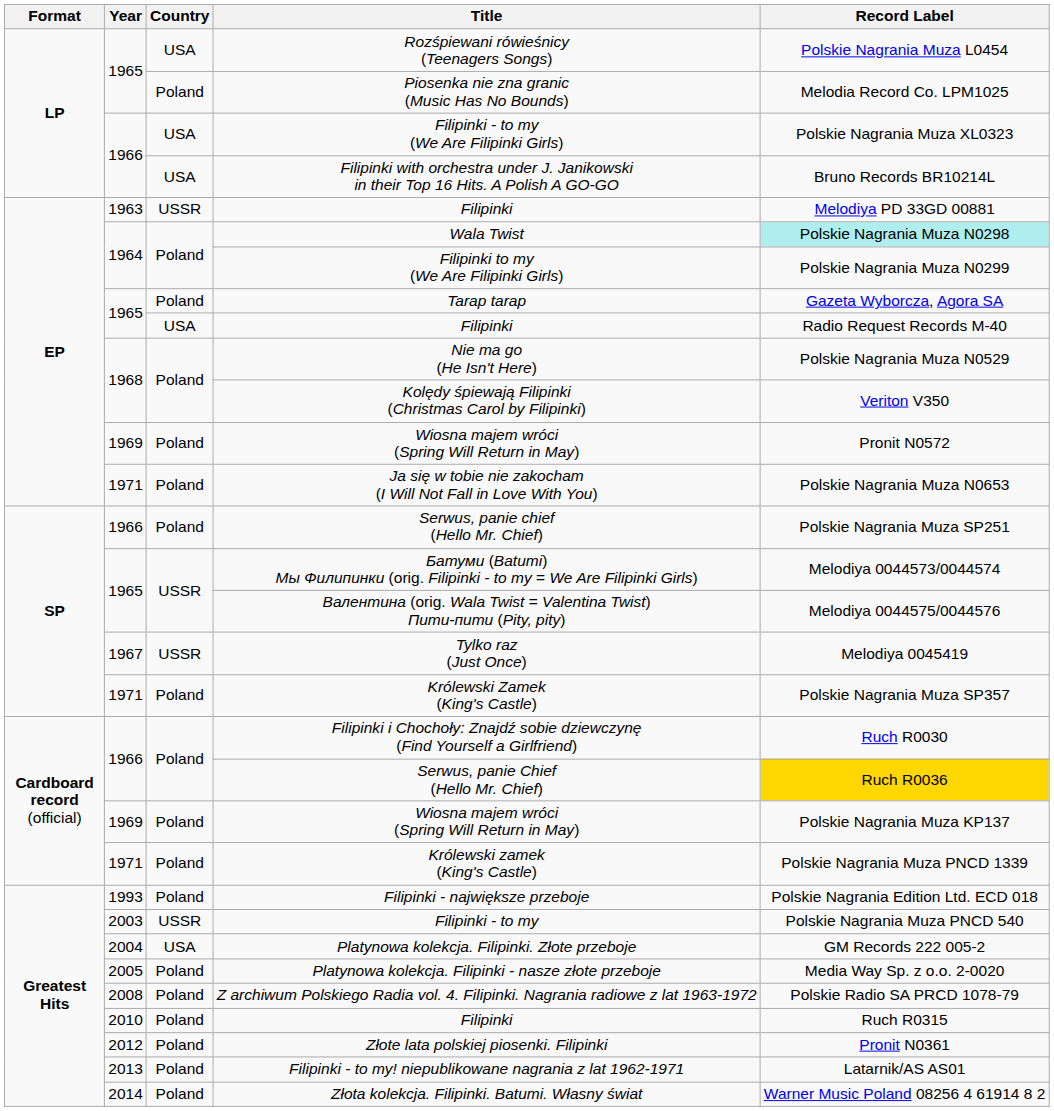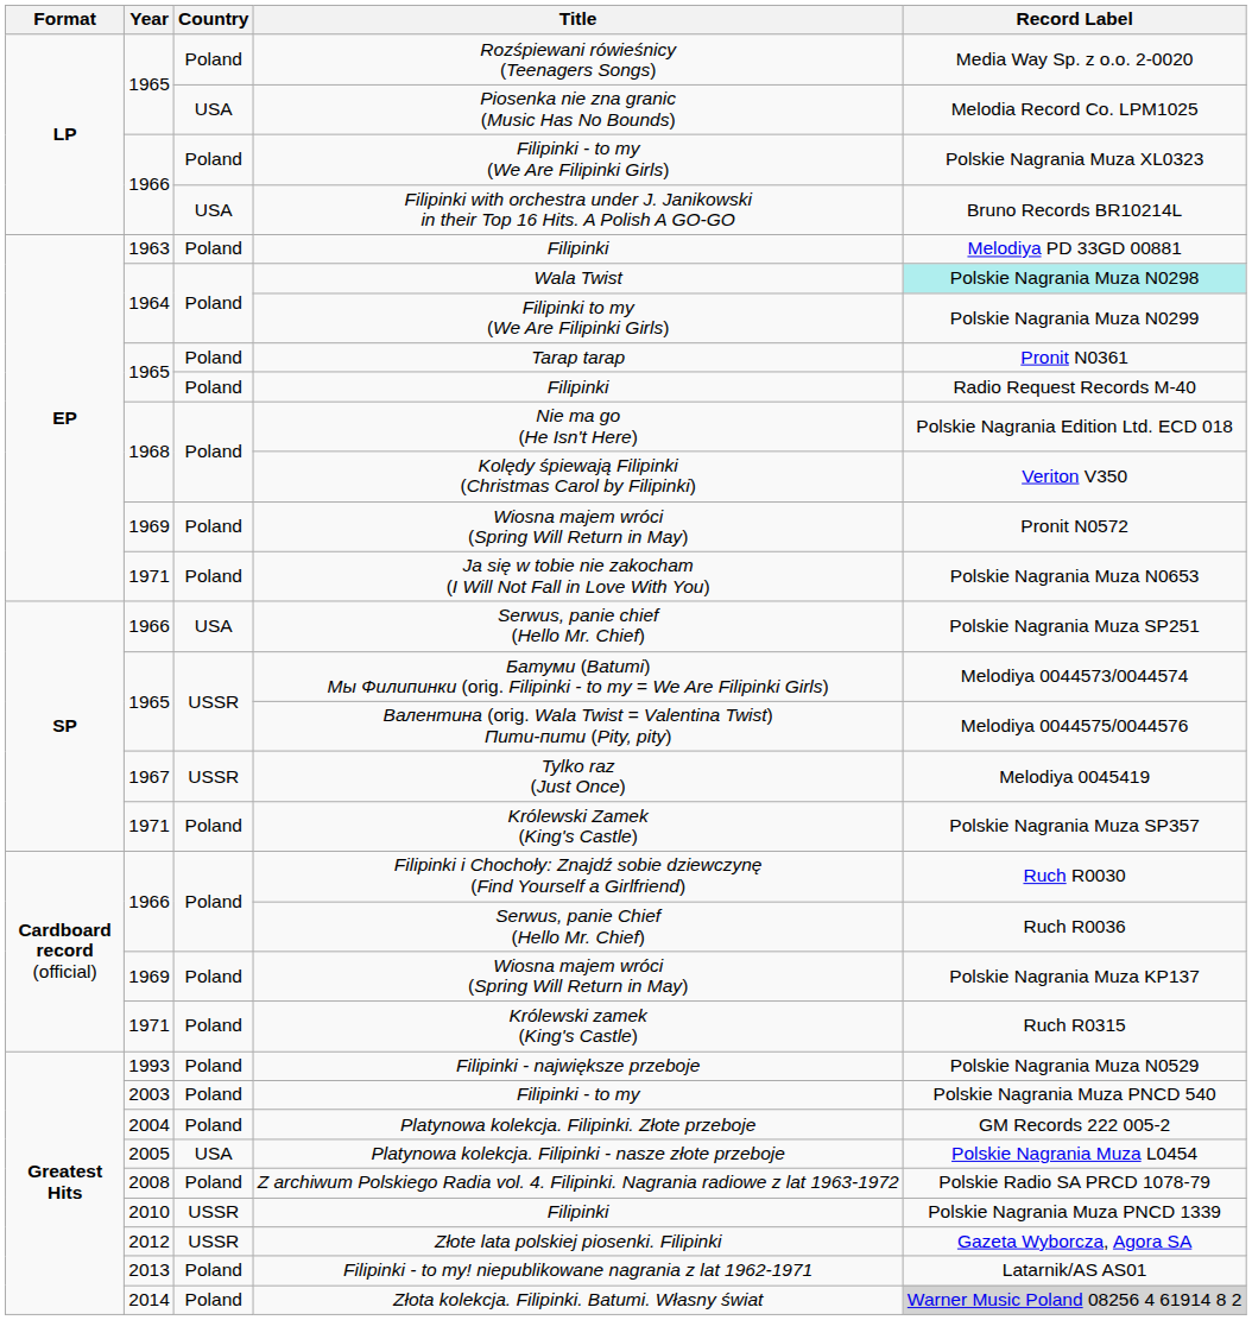Rozśpiewani rówieśnicy (Teenagers Songs) | Country: USA -> Poland
Rozśpiewani rówieśnicy (Teenagers Songs) | Record Label: Polskie Nagrania Muza L0454 -> Media Way Sp. z o.o. 2-0020
Piosenka nie zna granic (Music Has No Bounds) | Country: Poland -> USA
Filipinki - to my (We Are Filipinki Girls) | Country: USA -> Poland
1963 / Filipinki | Country: USSR -> Poland
Tarap tarap | Record Label: Gazeta Wyborcza, Agora SA -> Pronit N0361
1965 / Filipinki | Country: USA -> Poland
Nie ma go (He Isn't Here) | Record Label: Polskie Nagrania Muza N0529 -> Polskie Nagrania Edition Ltd. ECD 018
Serwus, panie chief (Hello Mr. Chief) | Country: Poland -> USA
Serwus, panie Chief (Hello Mr. Chief) | Record Label: gold background -> no background
Królewski zamek (King's Castle) | Record Label: Polskie Nagrania Muza PNCD 1339 -> Ruch R0315
Filipinki - największe przeboje | Record Label: Polskie Nagrania Edition Ltd. ECD 018 -> Polskie Nagrania Muza N0529
Filipinki - to my | Country: USSR -> Poland
Platynowa kolekcja. Filipinki. Złote przeboje | Country: USA -> Poland
Platynowa kolekcja. Filipinki - nasze złote przeboje | Country: Poland -> USA
Platynowa kolekcja. Filipinki - nasze złote przeboje | Record Label: Media Way Sp. z o.o. 2-0020 -> Polskie Nagrania Muza L0454
2010 / Filipinki | Country: Poland -> USSR
2010 / Filipinki | Record Label: Ruch R0315 -> Polskie Nagrania Muza PNCD 1339
Złote lata polskiej piosenki. Filipinki | Country: Poland -> USSR
Złote lata polskiej piosenki. Filipinki | Record Label: Pronit N0361 -> Gazeta Wyborcza, Agora SA
Złota kolekcja. Filipinki. Batumi. Własny świat | Record Label: no background -> lightgrey background
